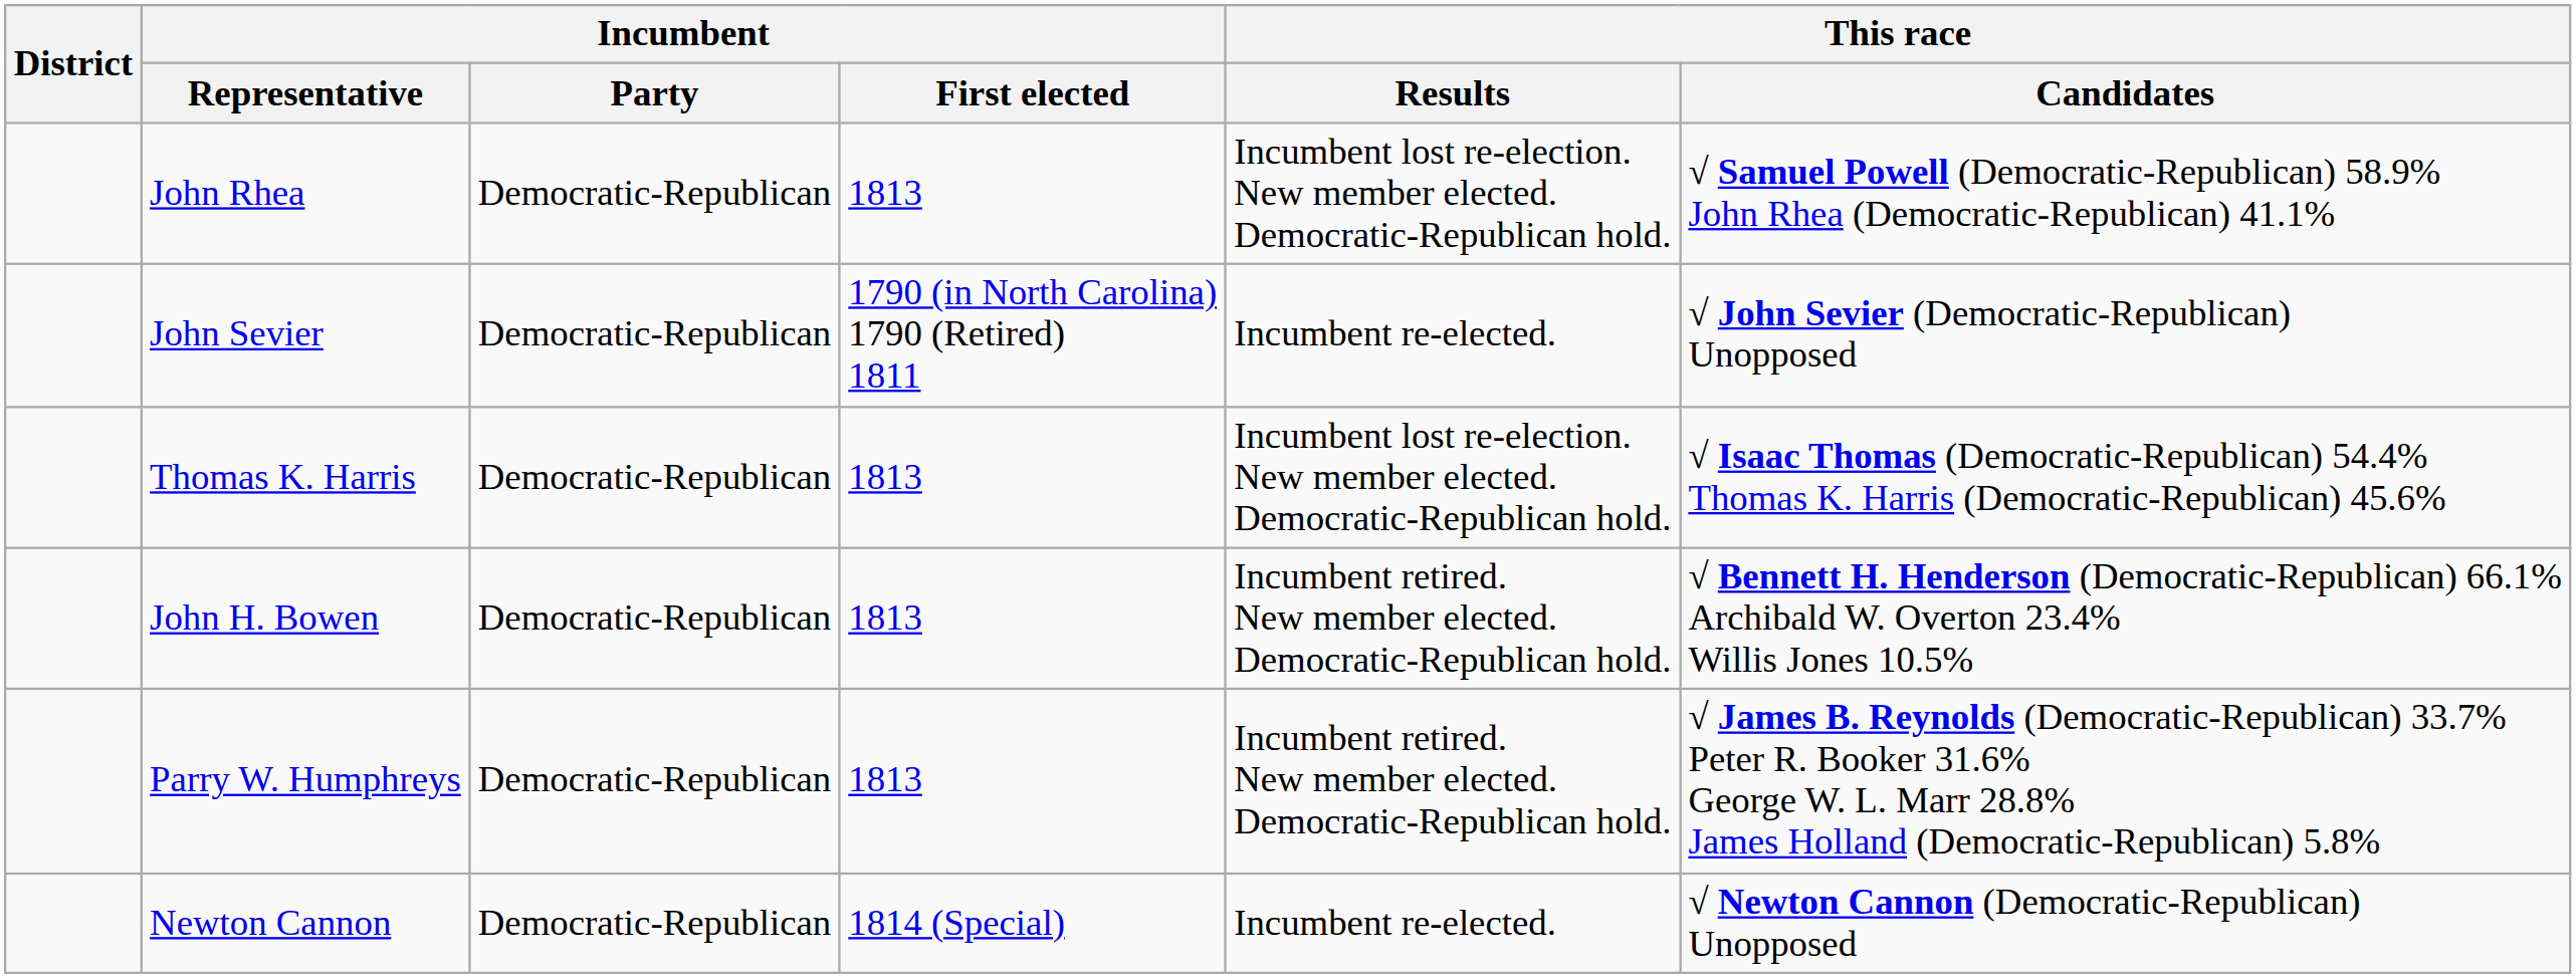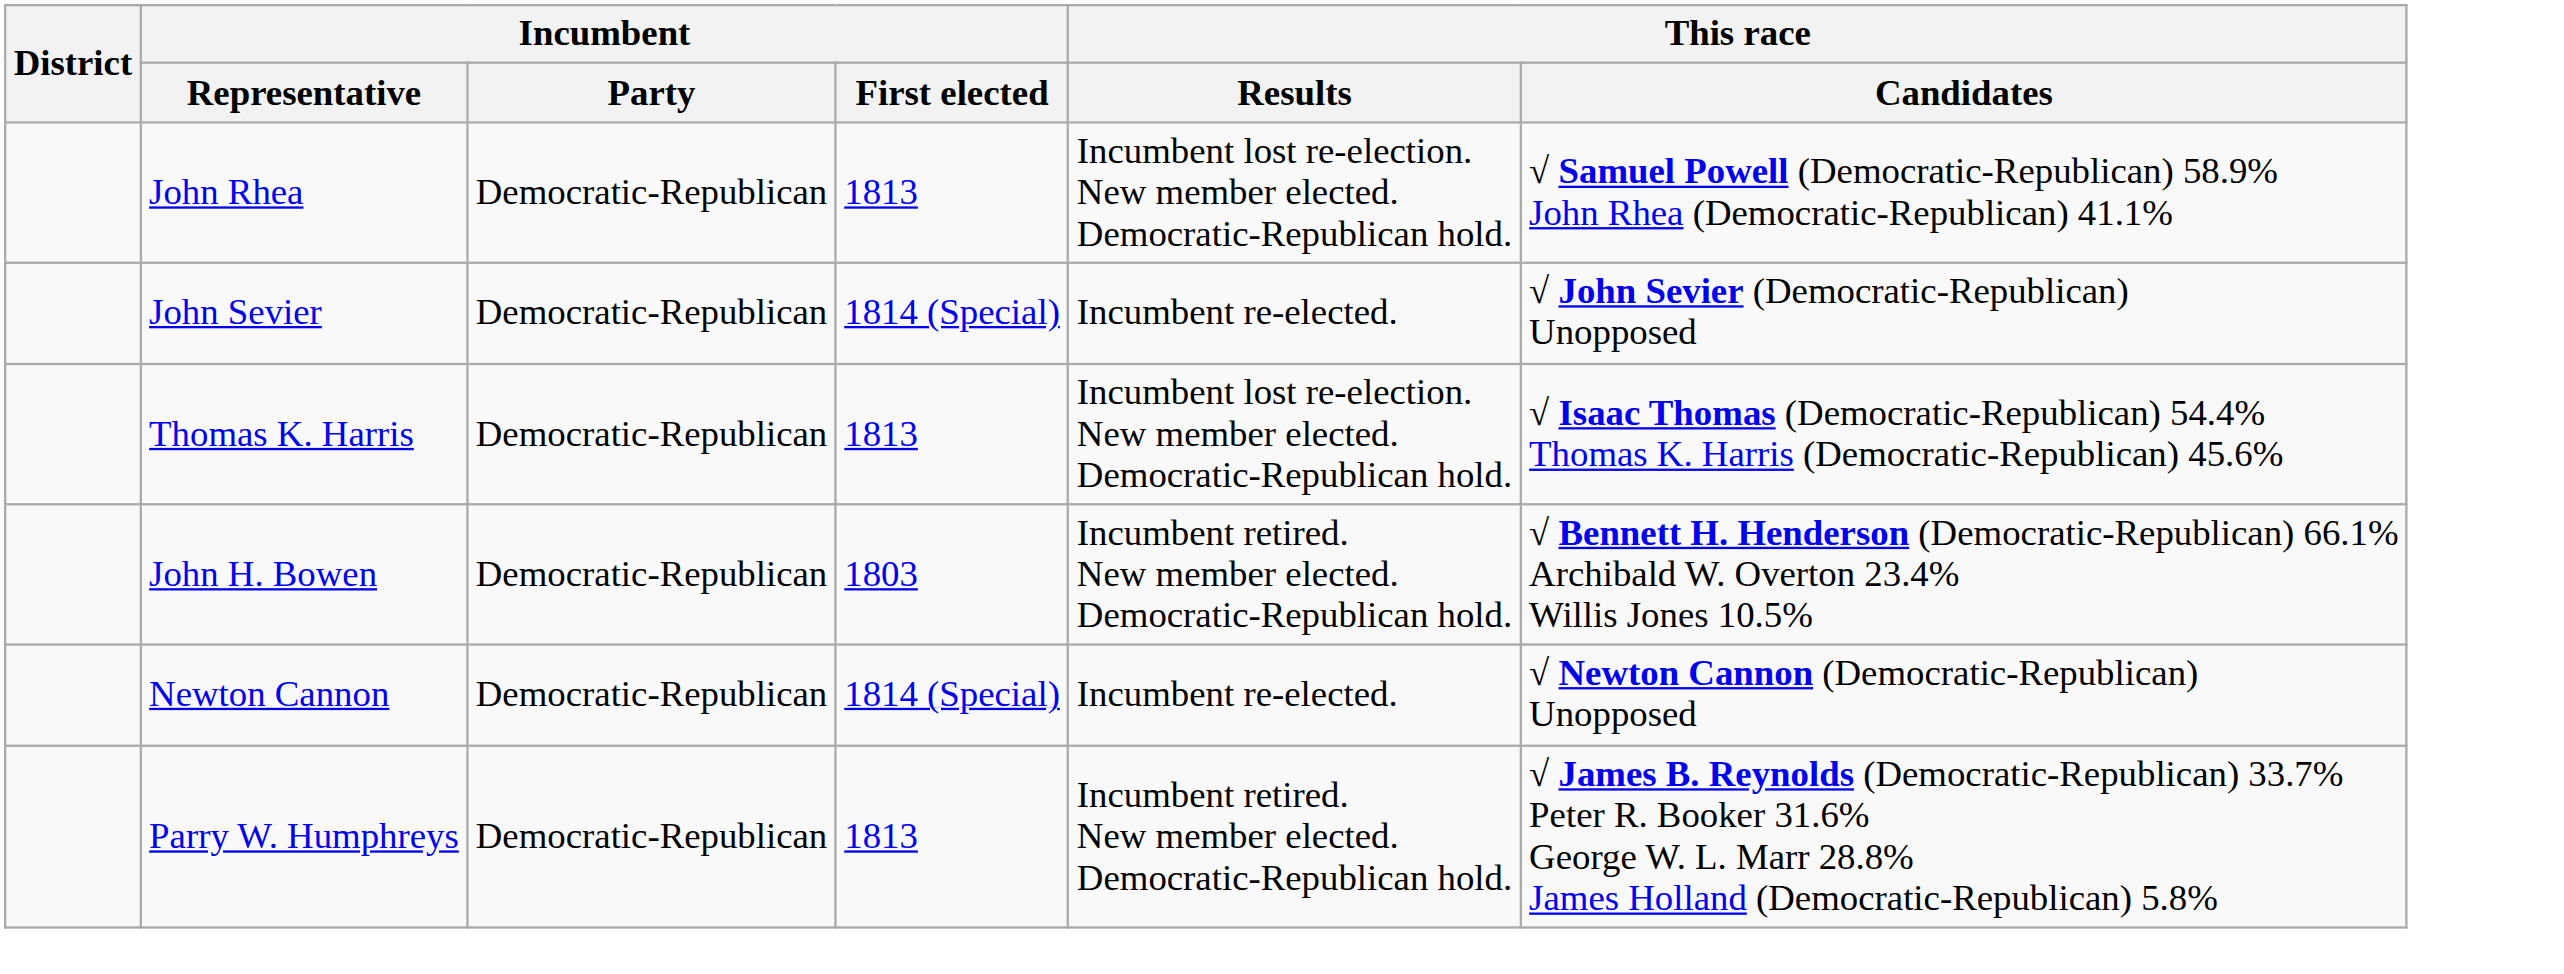John Sevier | Incumbent / First elected: 1790 (in North Carolina) 1790 (Retired) 1811 -> 1814 (Special)
John H. Bowen | Incumbent / First elected: 1813 -> 1803
rows swapped: Newton Cannon <-> Parry W. Humphreys
